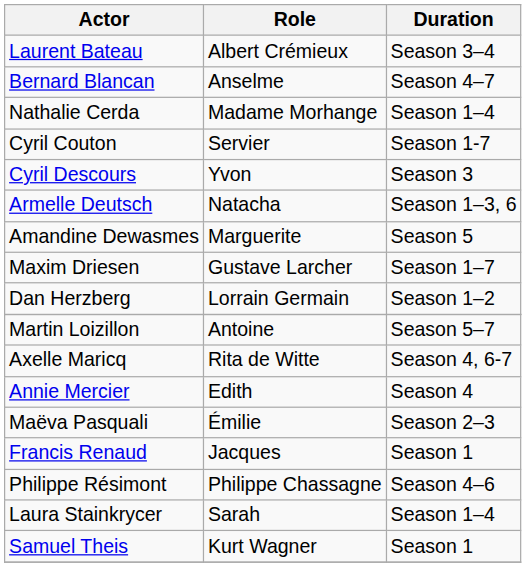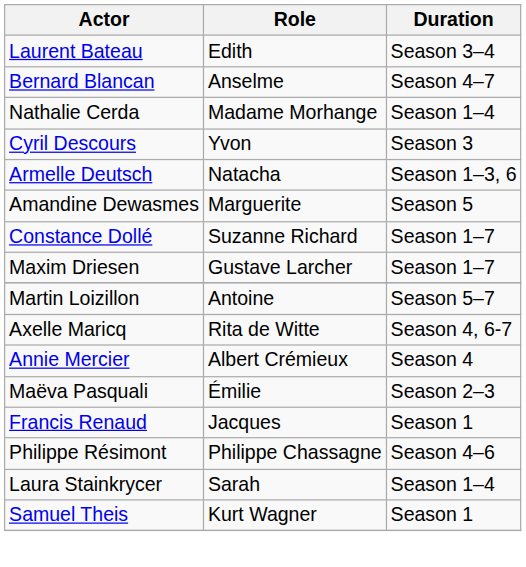Laurent Bateau | Role: Albert Crémieux -> Edith
- row: Cyril Couton | Servier | Season 1-7
+ row: Constance Dollé | Suzanne Richard | Season 1–7
- row: Dan Herzberg | Lorrain Germain | Season 1–2
Annie Mercier | Role: Edith -> Albert Crémieux
